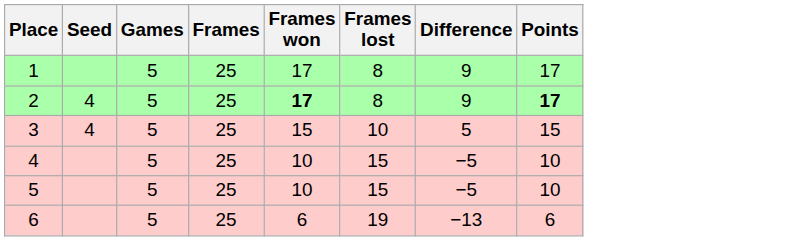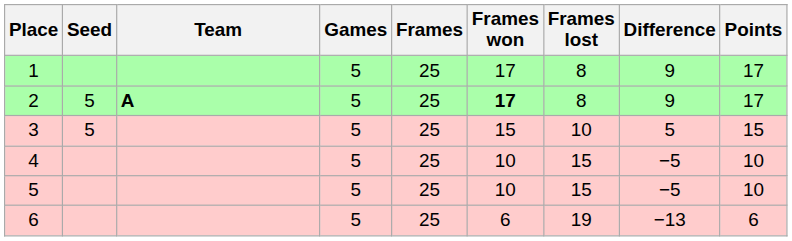+ column: Team | A
2 | Seed: 4 -> 5
2 | Points: bold -> normal
3 | Seed: 4 -> 5
